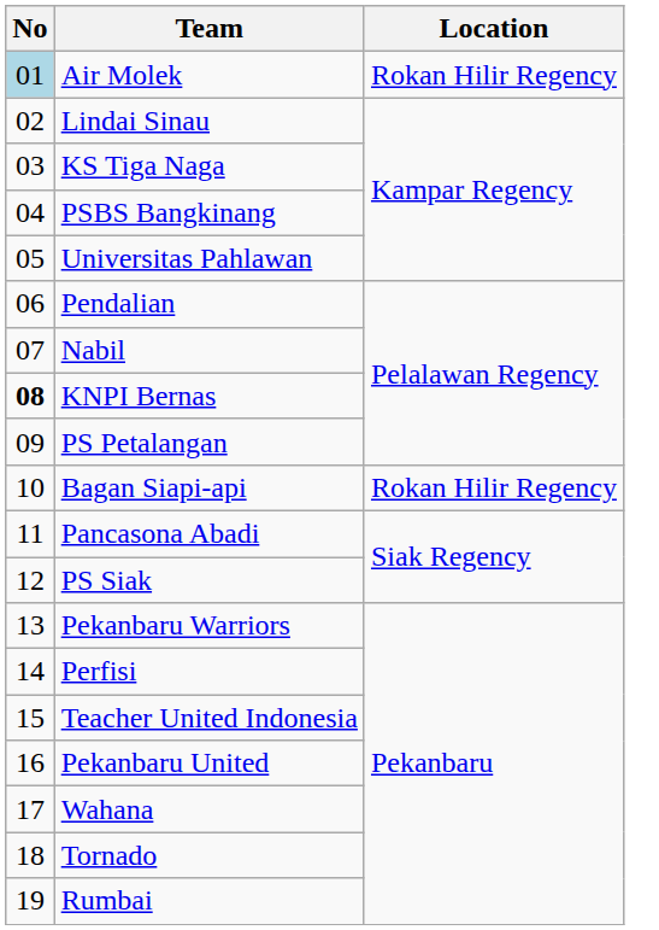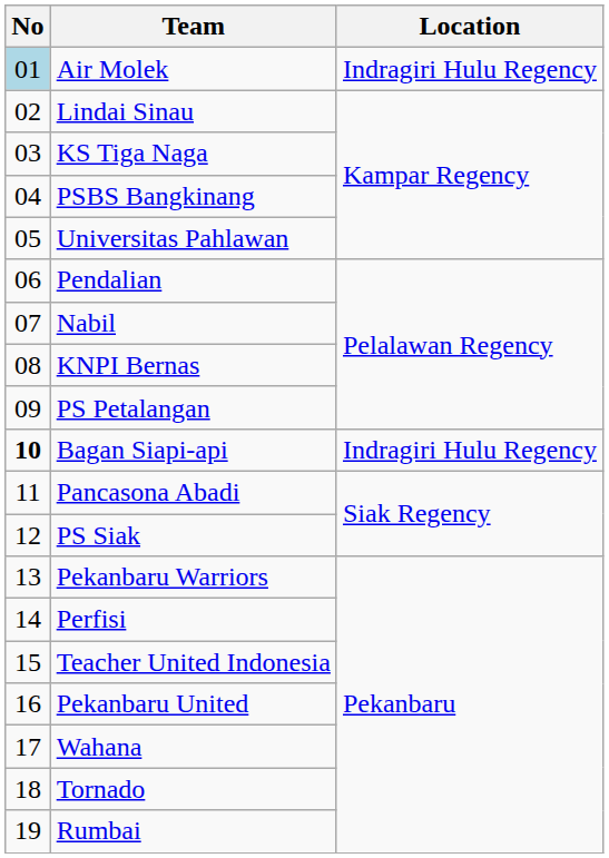Air Molek | Location: Rokan Hilir Regency -> Indragiri Hulu Regency
KNPI Bernas | No: bold -> normal
Bagan Siapi-api | No: normal -> bold
Bagan Siapi-api | Location: Rokan Hilir Regency -> Indragiri Hulu Regency
